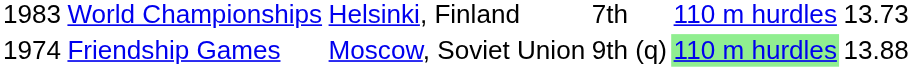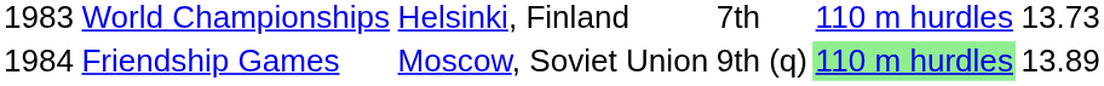Friendship Games | column 1: 1974 -> 1984
Friendship Games | column 6: 13.88 -> 13.89
